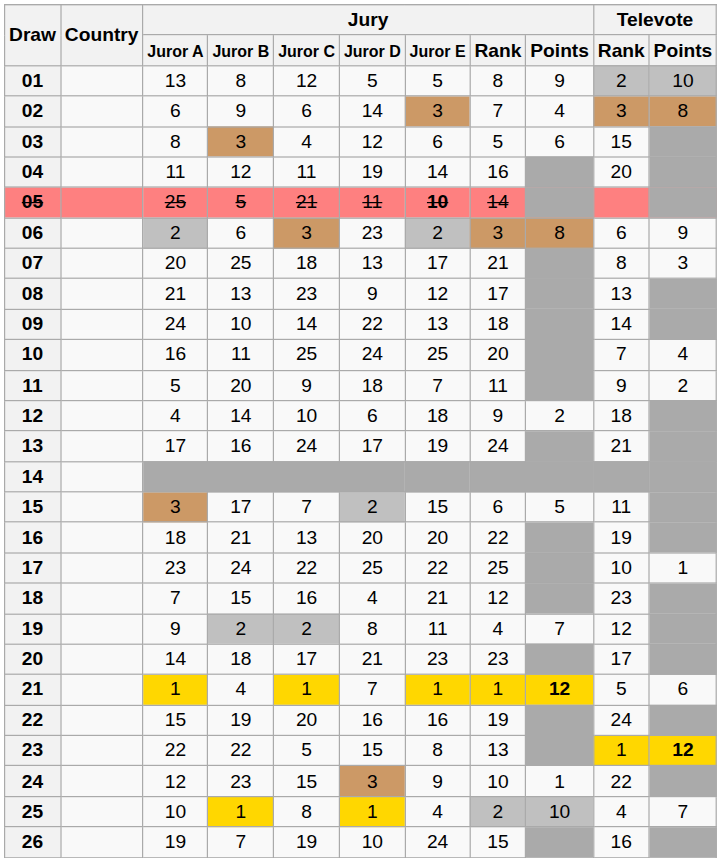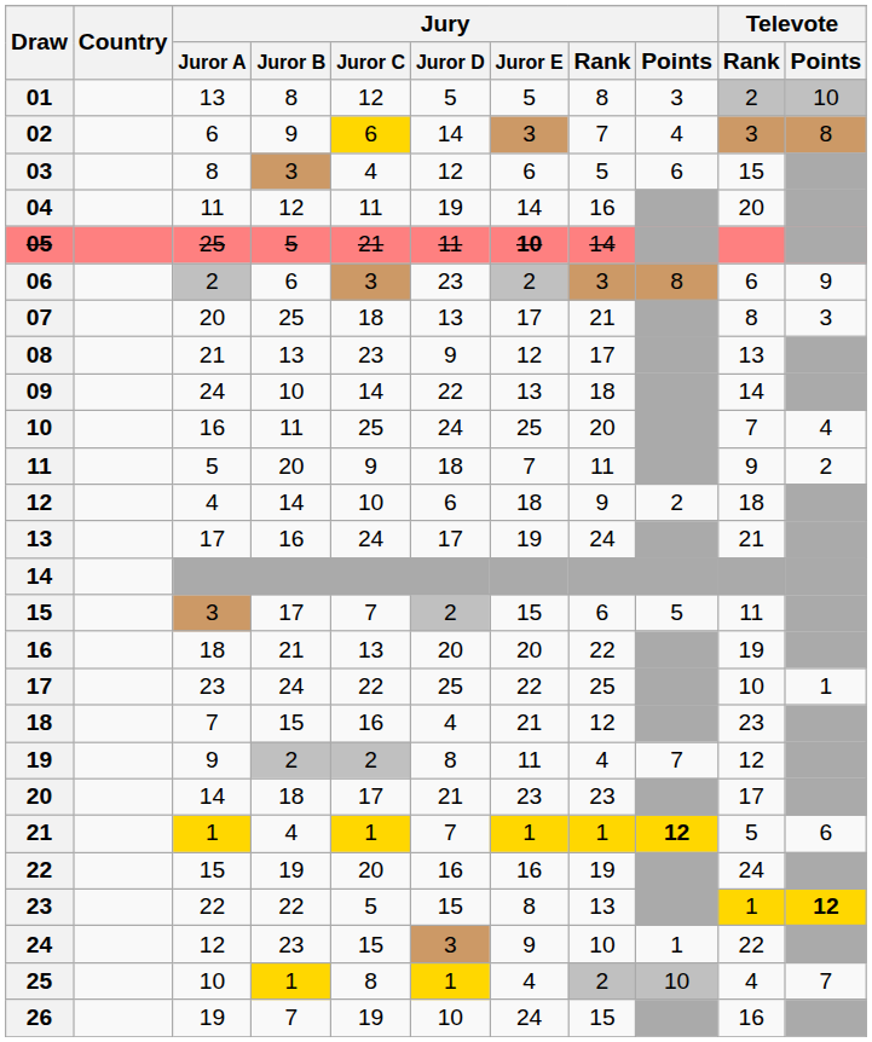01 | Jury / Points: 9 -> 3
02 | Jury / Juror C: no background -> gold background
